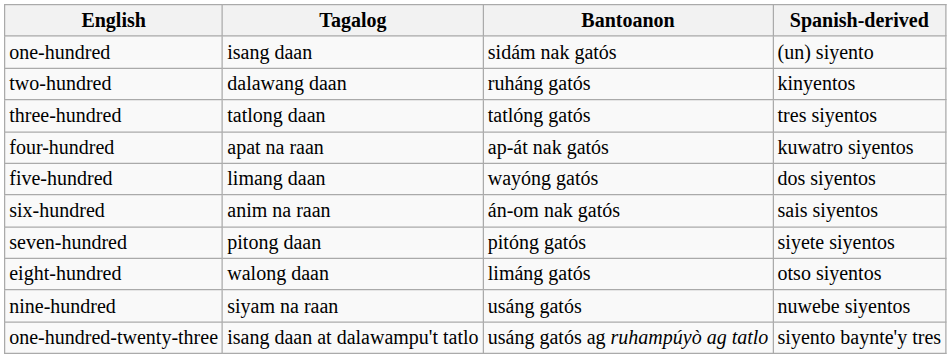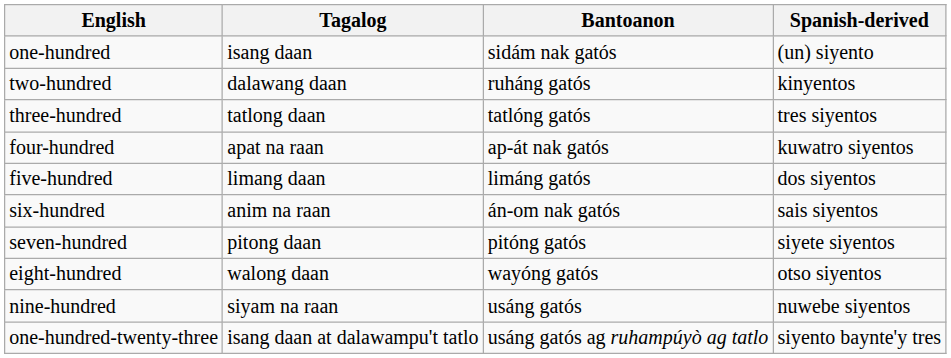five-hundred | Bantoanon: wayóng gatós -> limáng gatós
eight-hundred | Bantoanon: limáng gatós -> wayóng gatós
